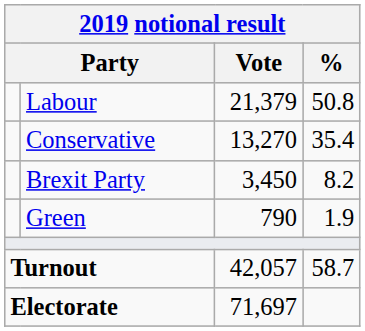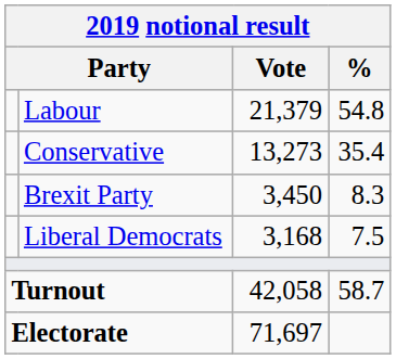Labour | %: 50.8 -> 54.8
Conservative | Vote: 13,270 -> 13,273
Brexit Party | %: 8.2 -> 8.3
+ row: Liberal Democrats | 3,168 | 7.5
- row: Green | 790 | 1.9
Turnout | Vote: 42,057 -> 42,058
